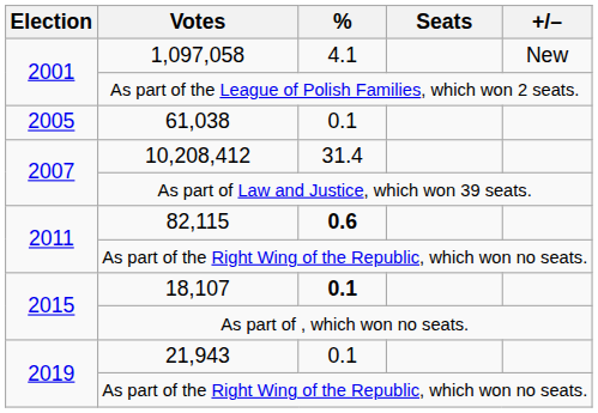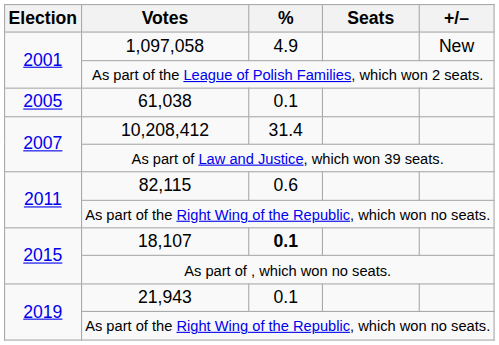1,097,058 | %: 4.1 -> 4.9
82,115 | %: bold -> normal
